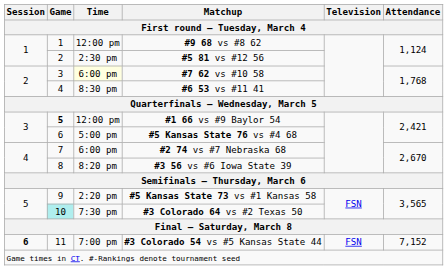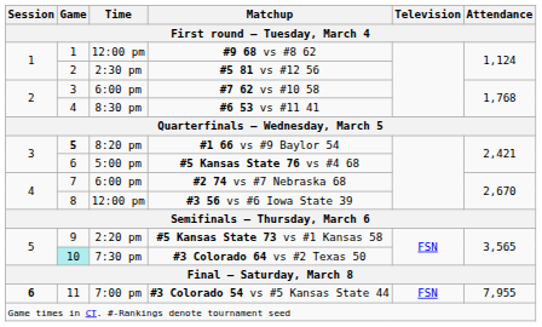#7 62 vs #10 58 | Time: lightyellow background -> no background
#1 66 vs #9 Baylor 54 | Time: 12:00 pm -> 8:20 pm
#3 56 vs #6 Iowa State 39 | Time: 8:20 pm -> 12:00 pm
#3 Colorado 54 vs #5 Kansas State 44 | Attendance: 7,152 -> 7,955
